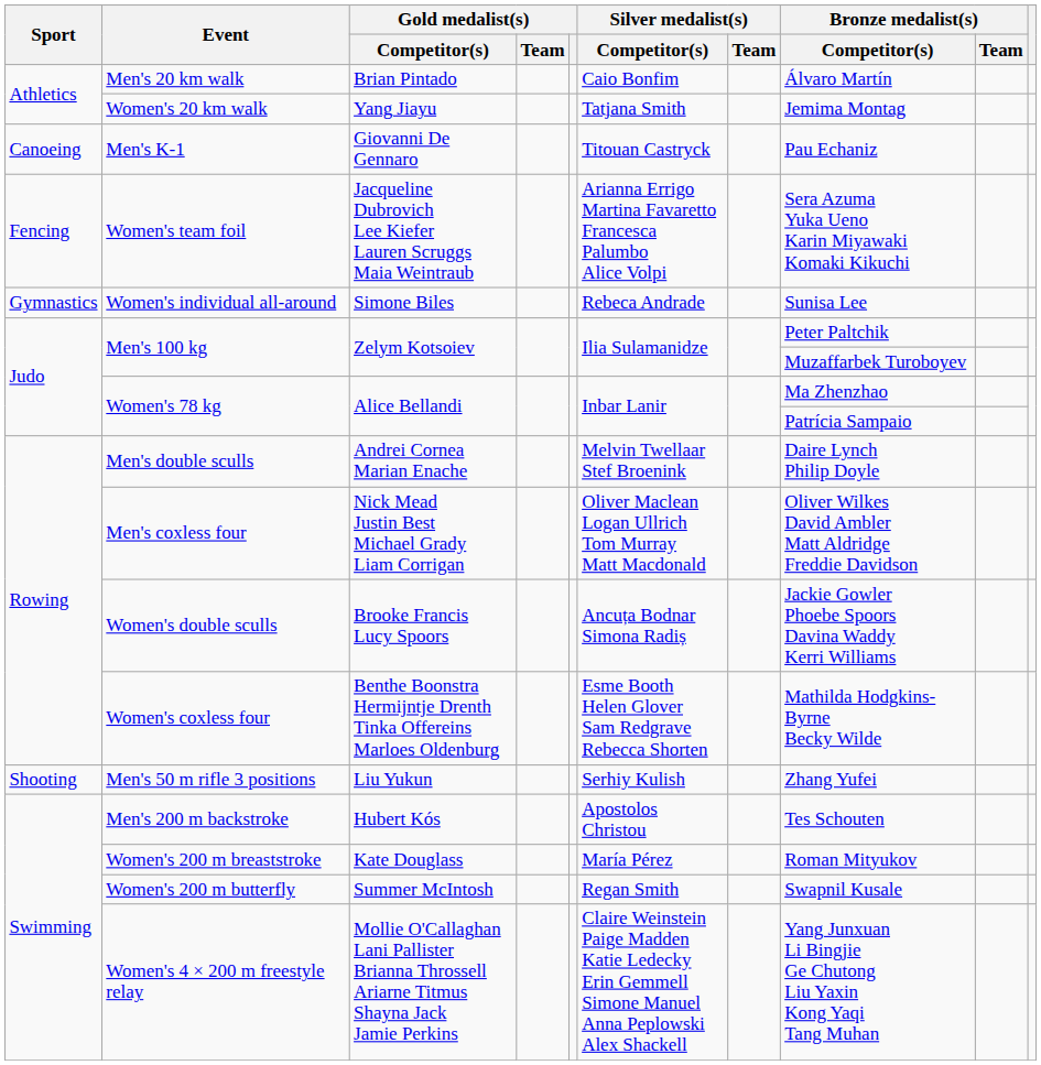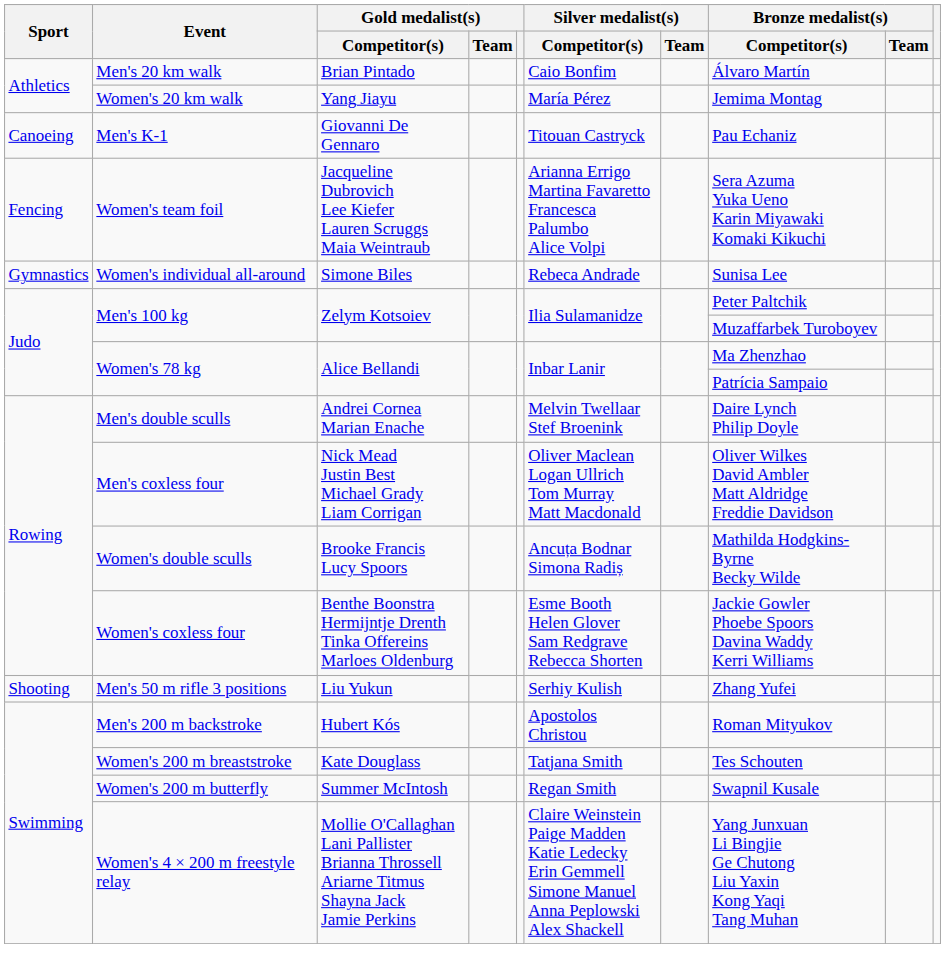Women's 20 km walk | Silver medalist(s) / Competitor(s): Tatjana Smith -> María Pérez
Women's double sculls | Bronze medalist(s) / Competitor(s): Jackie Gowler Phoebe Spoors Davina Waddy Kerri Williams -> Mathilda Hodgkins-Byrne Becky Wilde
Women's coxless four | Bronze medalist(s) / Competitor(s): Mathilda Hodgkins-Byrne Becky Wilde -> Jackie Gowler Phoebe Spoors Davina Waddy Kerri Williams
Men's 200 m backstroke | Bronze medalist(s) / Competitor(s): Tes Schouten -> Roman Mityukov
Women's 200 m breaststroke | Silver medalist(s) / Competitor(s): María Pérez -> Tatjana Smith
Women's 200 m breaststroke | Bronze medalist(s) / Competitor(s): Roman Mityukov -> Tes Schouten
